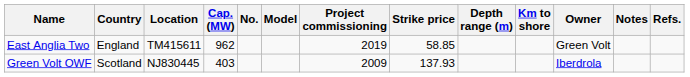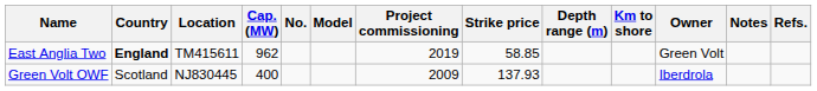East Anglia Two | Country: normal -> bold
Green Volt OWF | Cap. (MW): 403 -> 400
